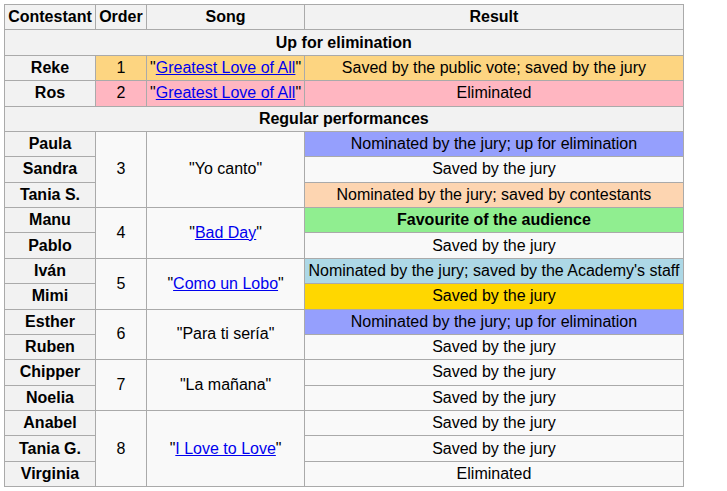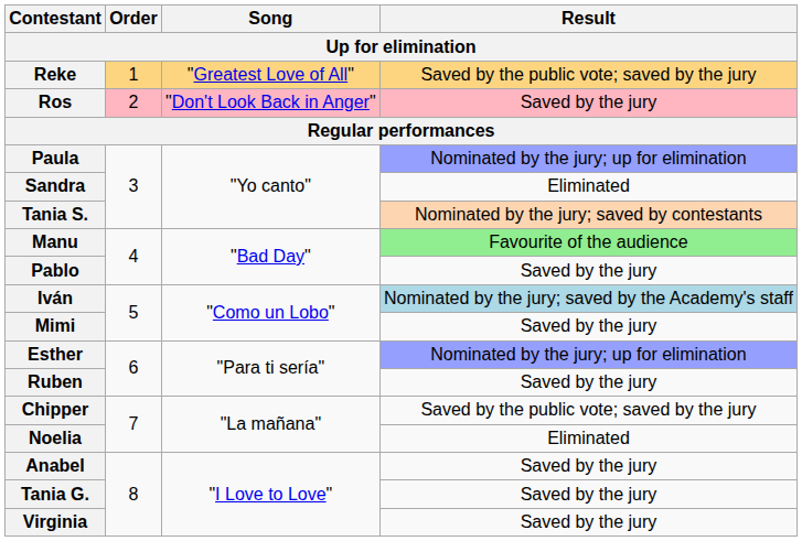Ros | Song: "Greatest Love of All" -> "Don't Look Back in Anger"
Ros | Result: Eliminated -> Saved by the jury
Sandra | Result: Saved by the jury -> Eliminated
Manu | Result: bold -> normal
Mimi | Result: gold background -> no background
Chipper | Result: Saved by the jury -> Saved by the public vote; saved by the jury
Noelia | Result: Saved by the jury -> Eliminated
Virginia | Result: Eliminated -> Saved by the jury
